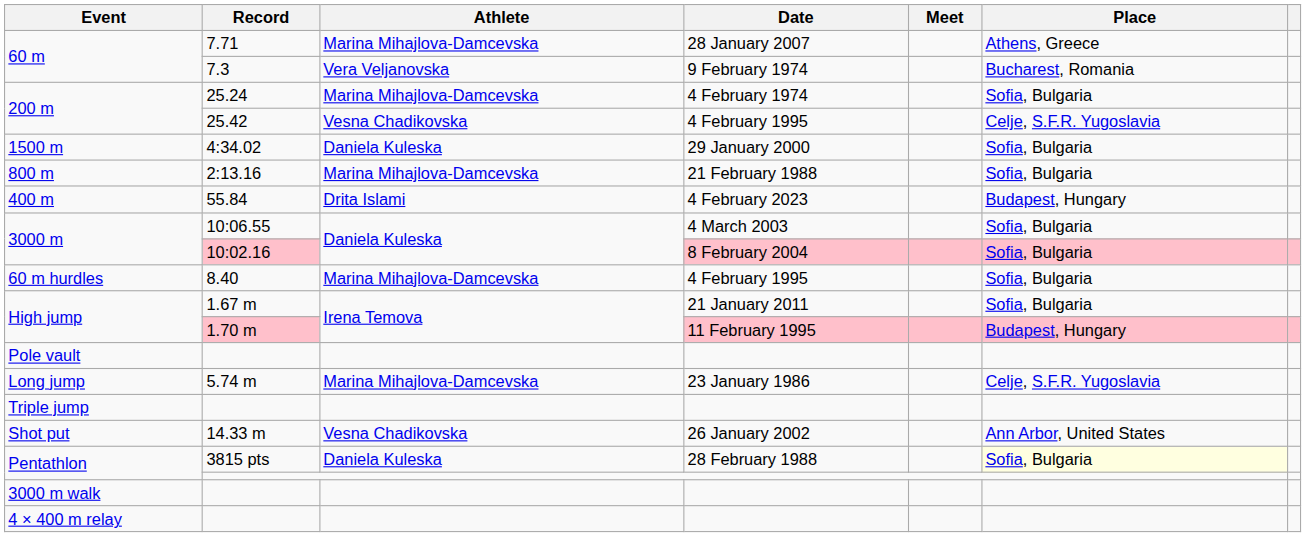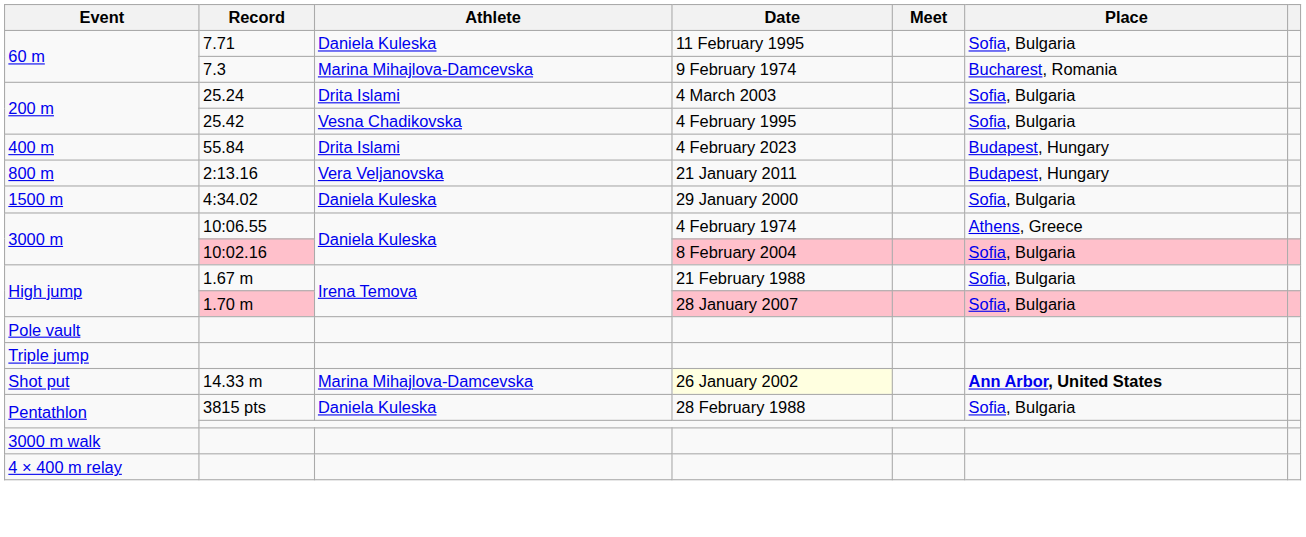7.71 | Athlete: Marina Mihajlova-Damcevska -> Daniela Kuleska
7.71 | Date: 28 January 2007 -> 11 February 1995
7.71 | Place: Athens, Greece -> Sofia, Bulgaria
7.3 | Athlete: Vera Veljanovska -> Marina Mihajlova-Damcevska
25.24 | Athlete: Marina Mihajlova-Damcevska -> Drita Islami
25.24 | Date: 4 February 1974 -> 4 March 2003
25.42 | Place: Celje, S.F.R. Yugoslavia -> Sofia, Bulgaria
rows swapped: 55.84 <-> 4:34.02
2:13.16 | Athlete: Marina Mihajlova-Damcevska -> Vera Veljanovska
2:13.16 | Date: 21 February 1988 -> 21 January 2011
2:13.16 | Place: Sofia, Bulgaria -> Budapest, Hungary
10:06.55 | Date: 4 March 2003 -> 4 February 1974
10:06.55 | Place: Sofia, Bulgaria -> Athens, Greece
- row: 60 m hurdles | 8.40 | Marina Mihajlova-Damcevska | 4 February 1995 | Sofia, Bulgaria
1.67 m | Date: 21 January 2011 -> 21 February 1988
1.70 m | Date: 11 February 1995 -> 28 January 2007
1.70 m | Place: Budapest, Hungary -> Sofia, Bulgaria
- row: Long jump | 5.74 m | Marina Mihajlova-Damcevska | 23 January 1986 | Celje, S.F.R. Yugoslavia
14.33 m | Athlete: Vesna Chadikovska -> Marina Mihajlova-Damcevska
14.33 m | Date: no background -> lightyellow background
14.33 m | Place: normal -> bold
3815 pts | Place: lightyellow background -> no background
